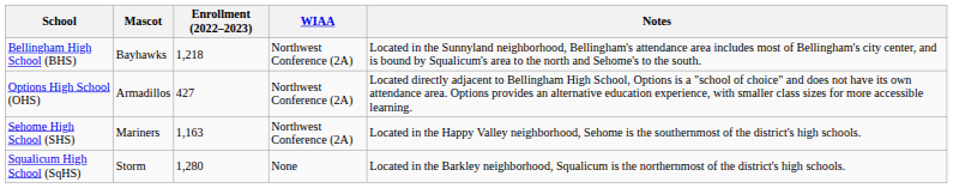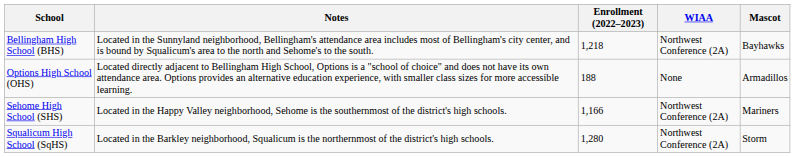columns swapped: Mascot <-> Notes
Options High School (OHS) | Enrollment (2022–2023): 427 -> 188
Options High School (OHS) | WIAA: Northwest Conference (2A) -> None
Sehome High School (SHS) | Enrollment (2022–2023): 1,163 -> 1,166
Squalicum High School (SqHS) | WIAA: None -> Northwest Conference (2A)
